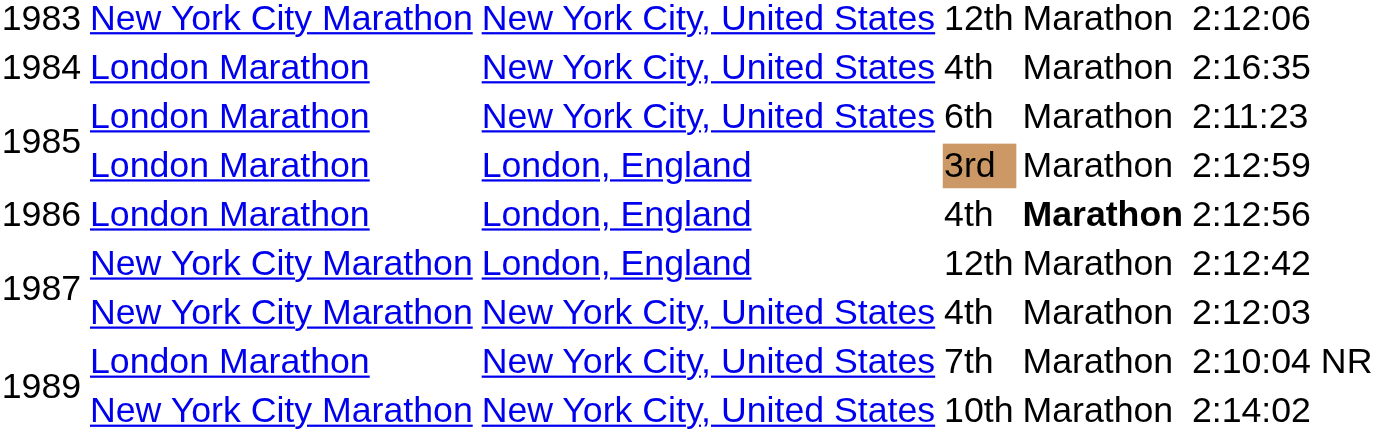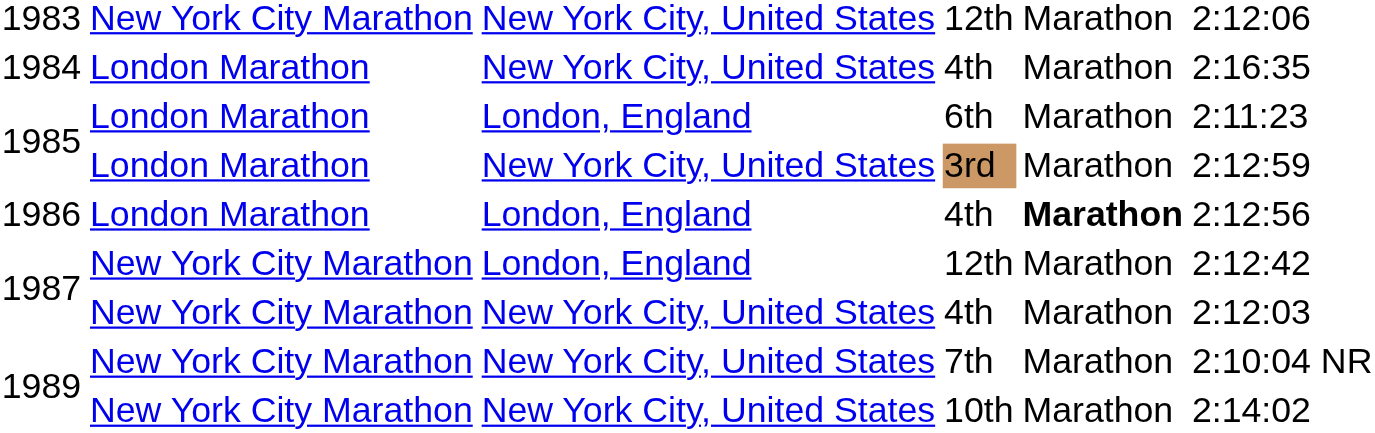6th | column 3: New York City, United States -> London, England
3rd | column 3: London, England -> New York City, United States
7th | column 2: London Marathon -> New York City Marathon
